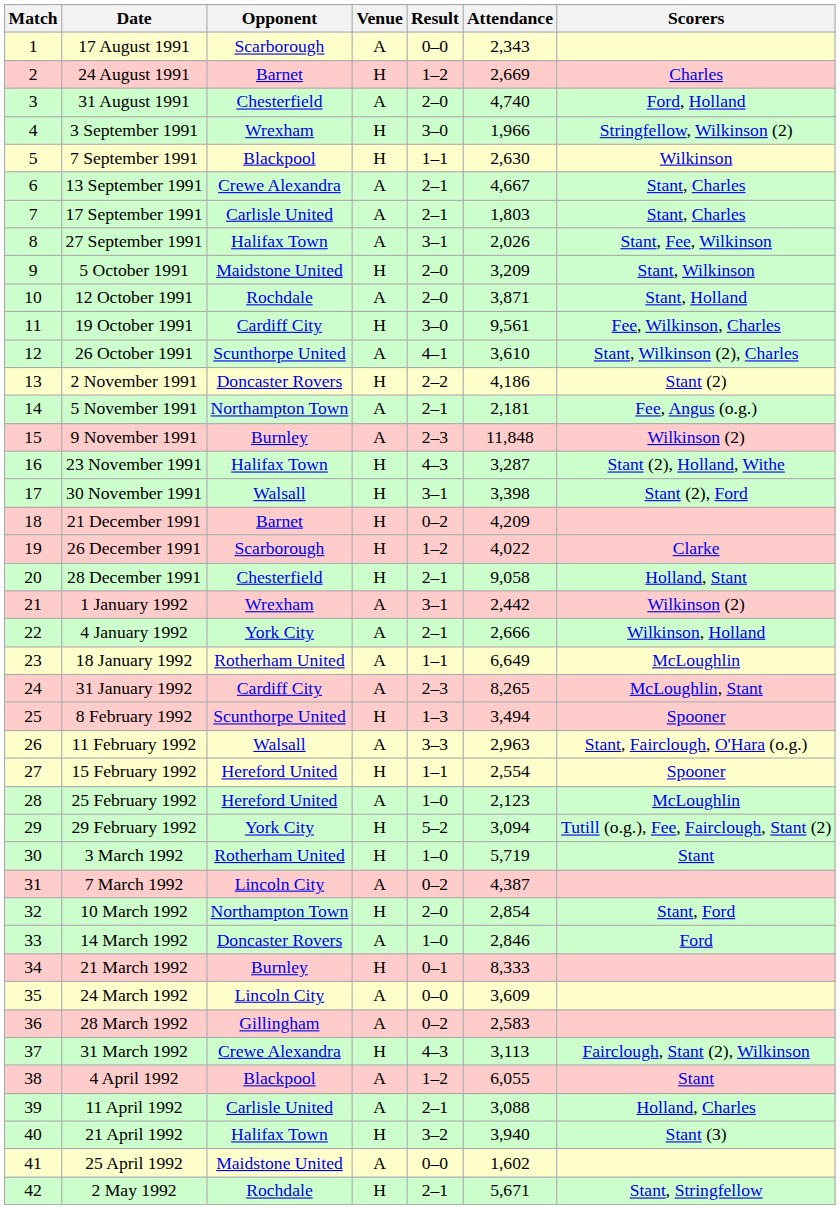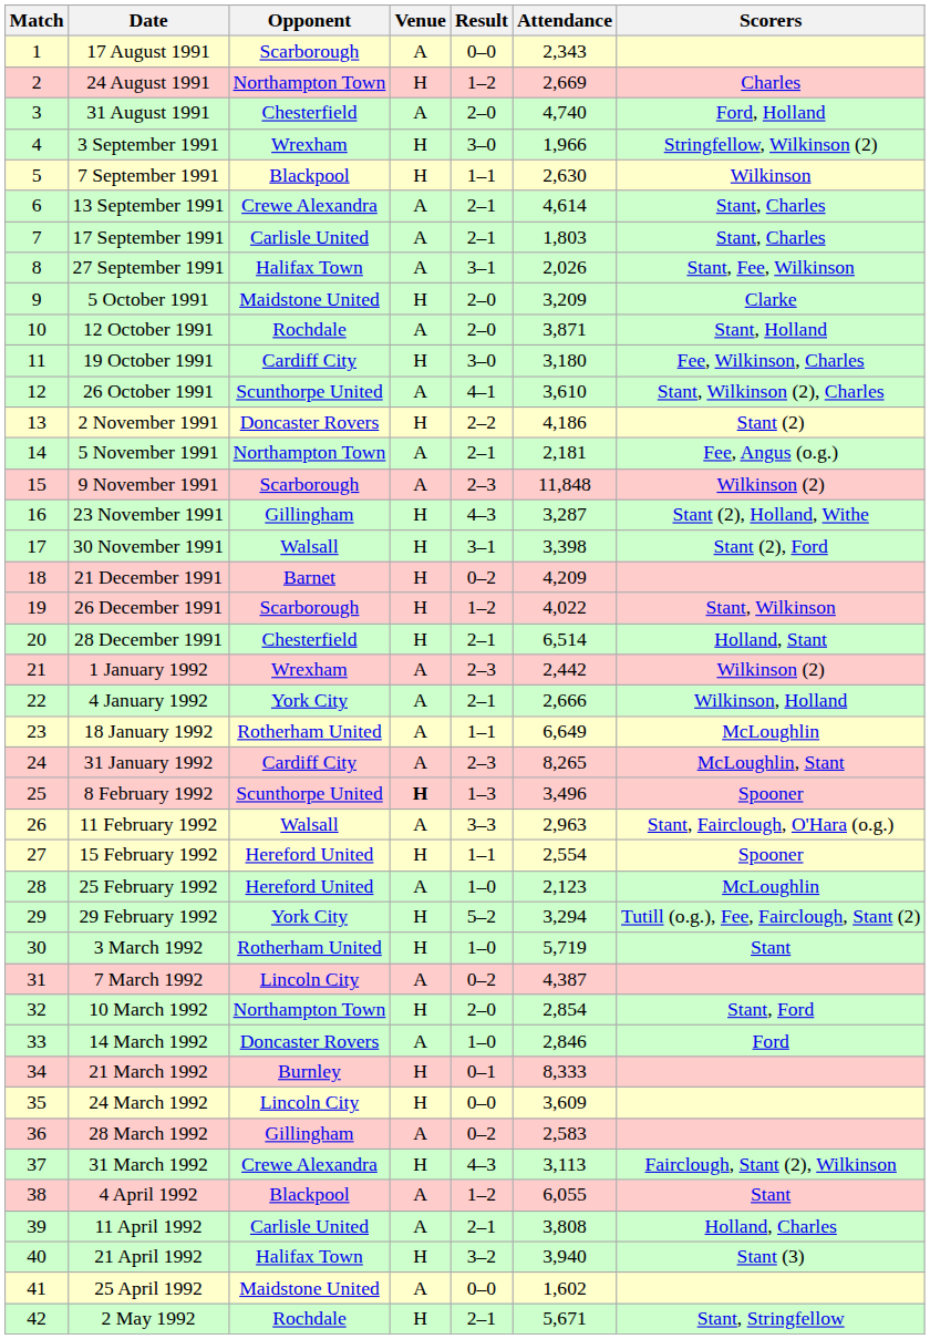24 August 1991 | Opponent: Barnet -> Northampton Town
13 September 1991 | Attendance: 4,667 -> 4,614
5 October 1991 | Scorers: Stant, Wilkinson -> Clarke
19 October 1991 | Attendance: 9,561 -> 3,180
9 November 1991 | Opponent: Burnley -> Scarborough
23 November 1991 | Opponent: Halifax Town -> Gillingham
26 December 1991 | Scorers: Clarke -> Stant, Wilkinson
28 December 1991 | Attendance: 9,058 -> 6,514
1 January 1992 | Result: 3–1 -> 2–3
8 February 1992 | Venue: normal -> bold
8 February 1992 | Attendance: 3,494 -> 3,496
29 February 1992 | Attendance: 3,094 -> 3,294
24 March 1992 | Venue: A -> H
11 April 1992 | Attendance: 3,088 -> 3,808
